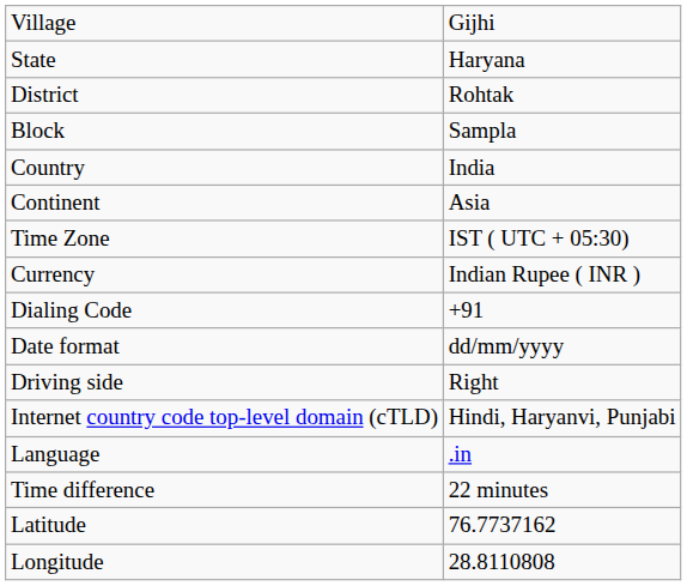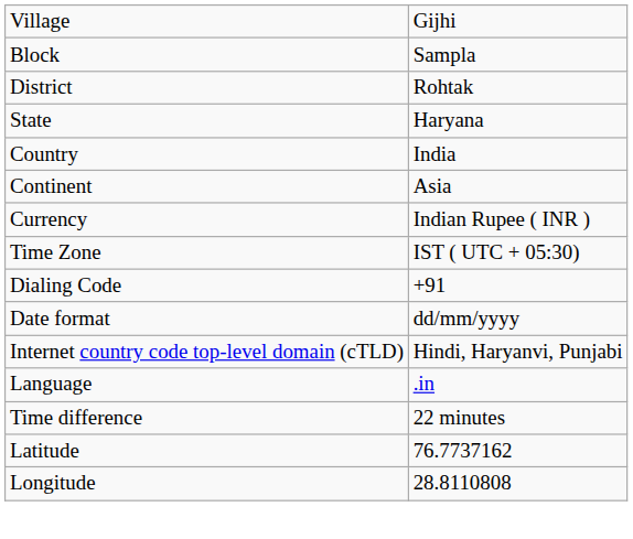rows swapped: Block <-> State
rows swapped: Time Zone <-> Currency
- row: Driving side | Right
